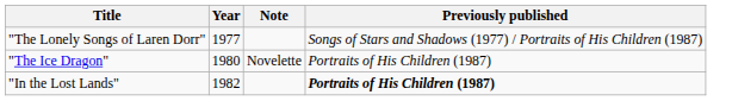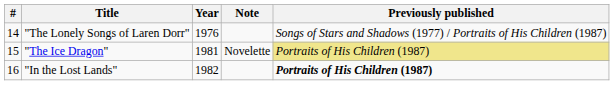+ column: # | 14 | 15 | 16
"The Lonely Songs of Laren Dorr" | Year: 1977 -> 1976
"The Ice Dragon" | Year: 1980 -> 1981
"The Ice Dragon" | Previously published: no background -> khaki background
